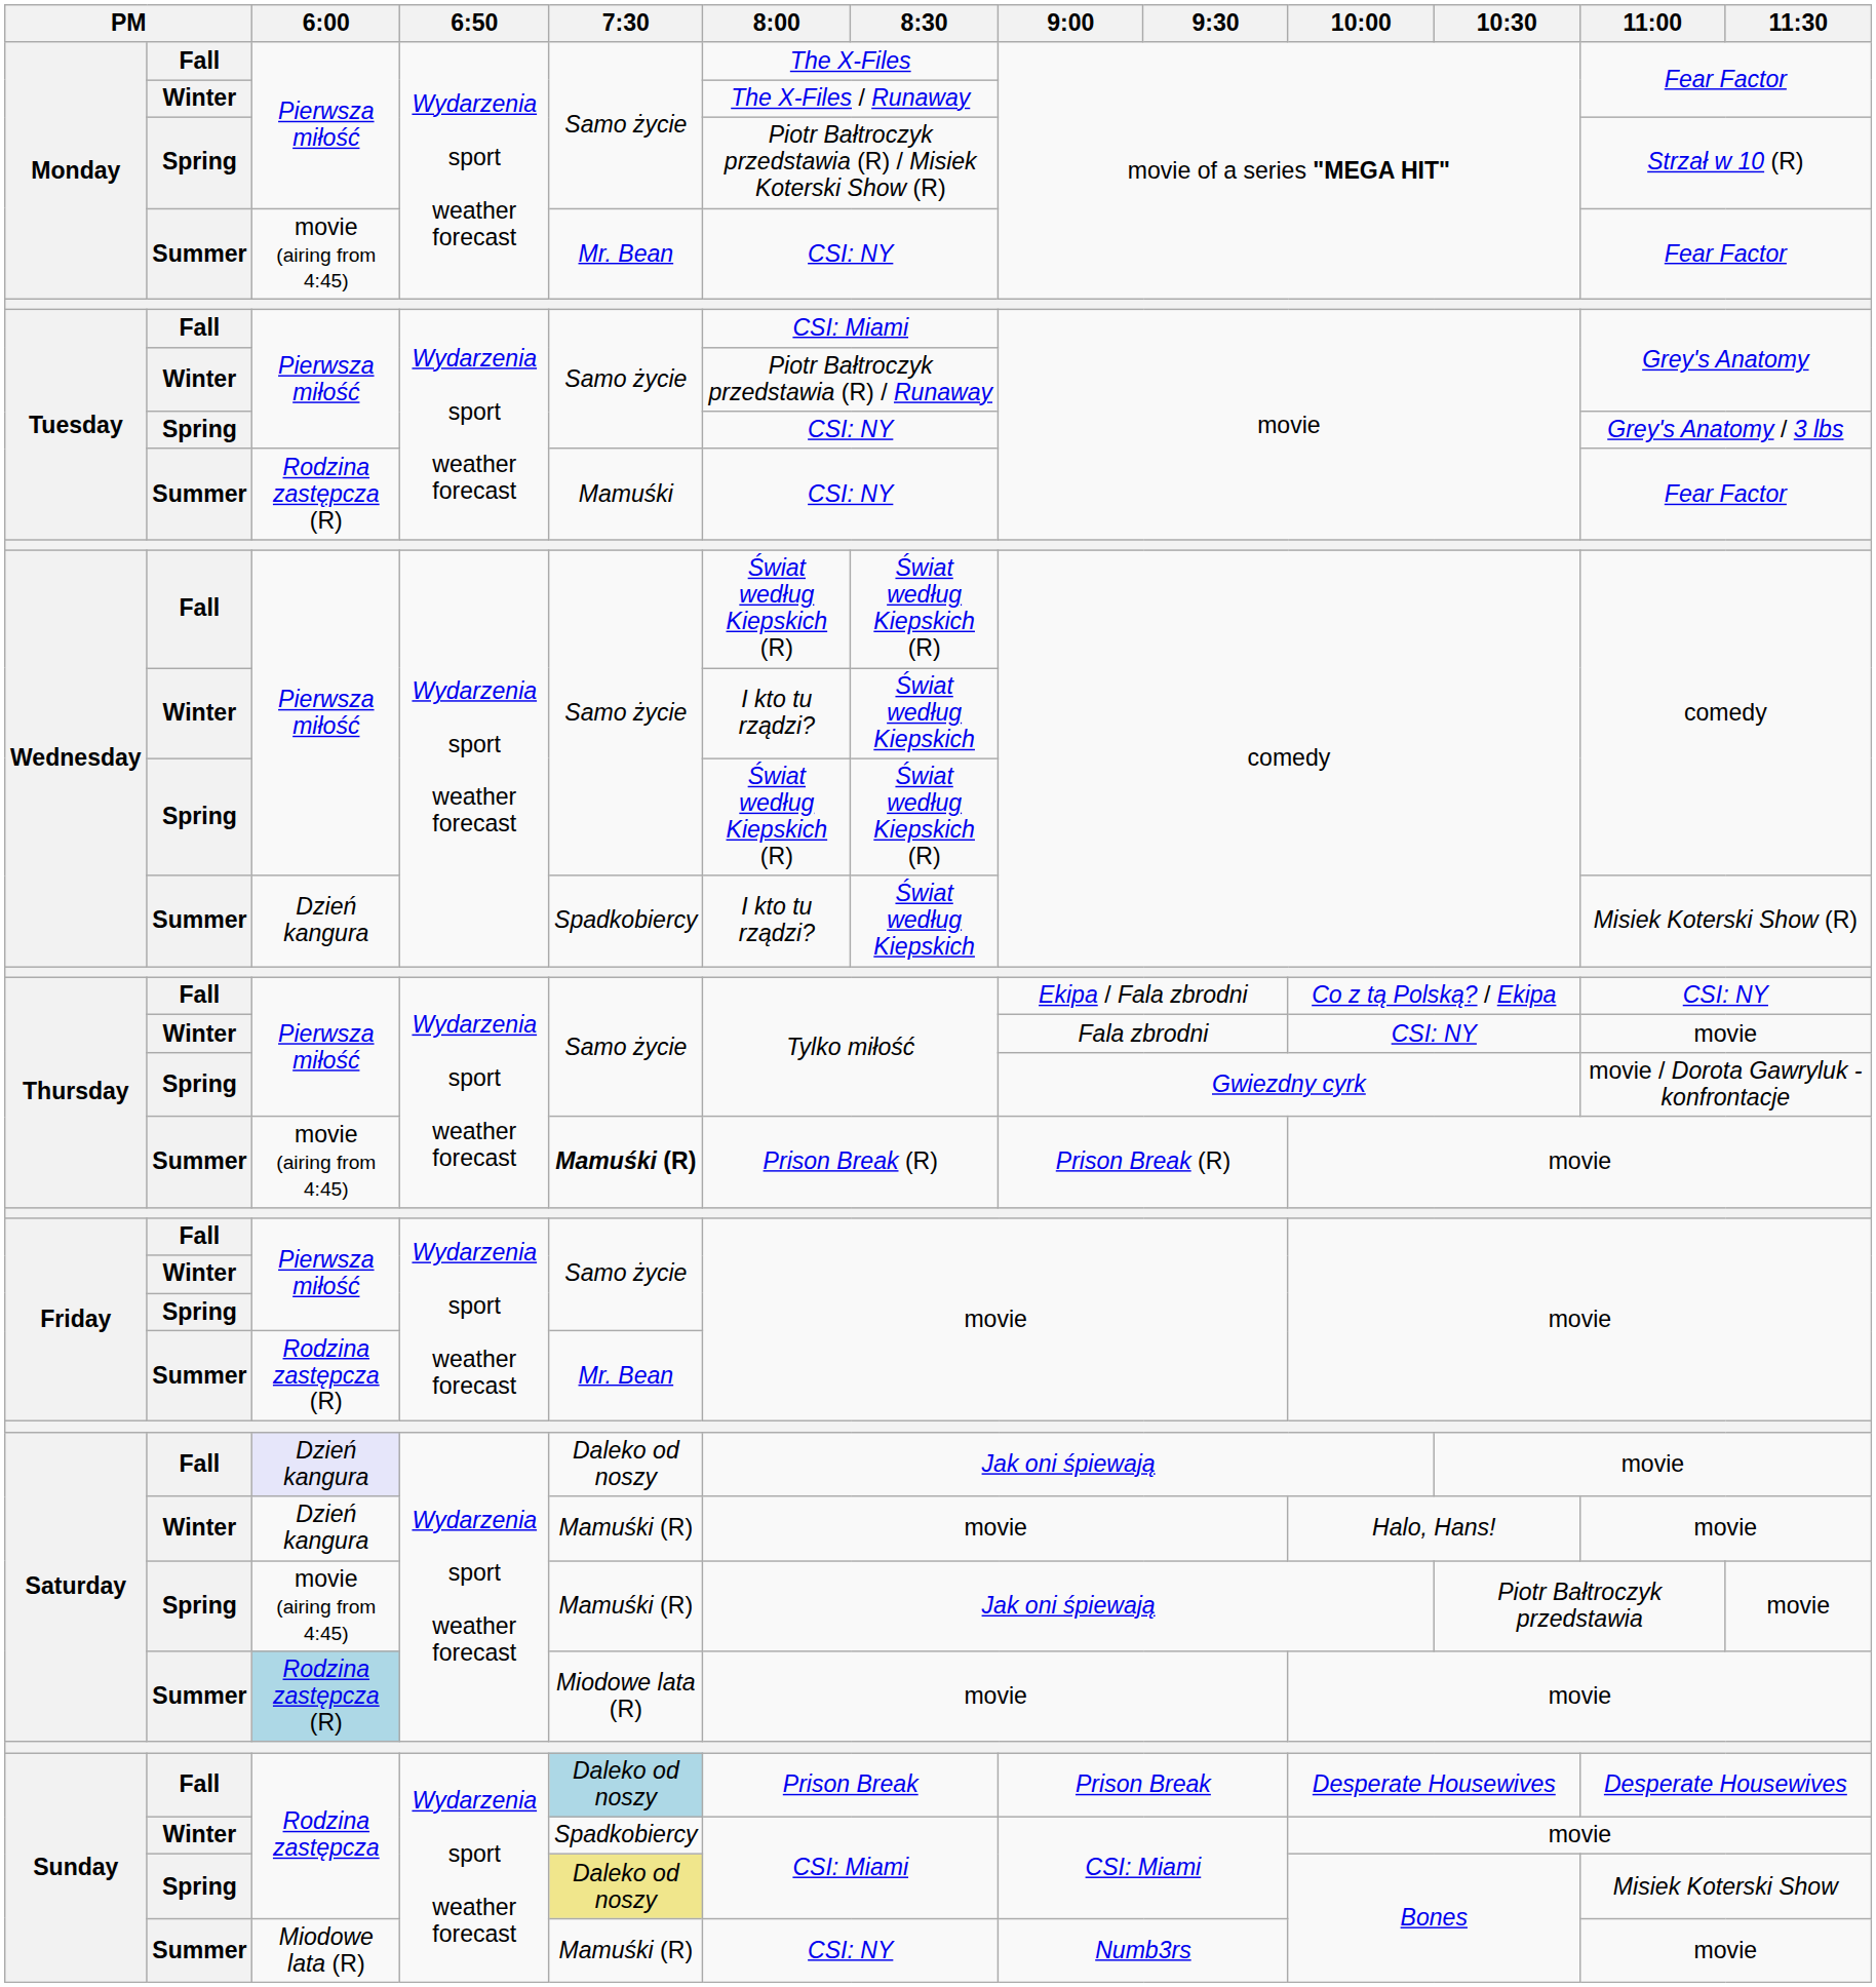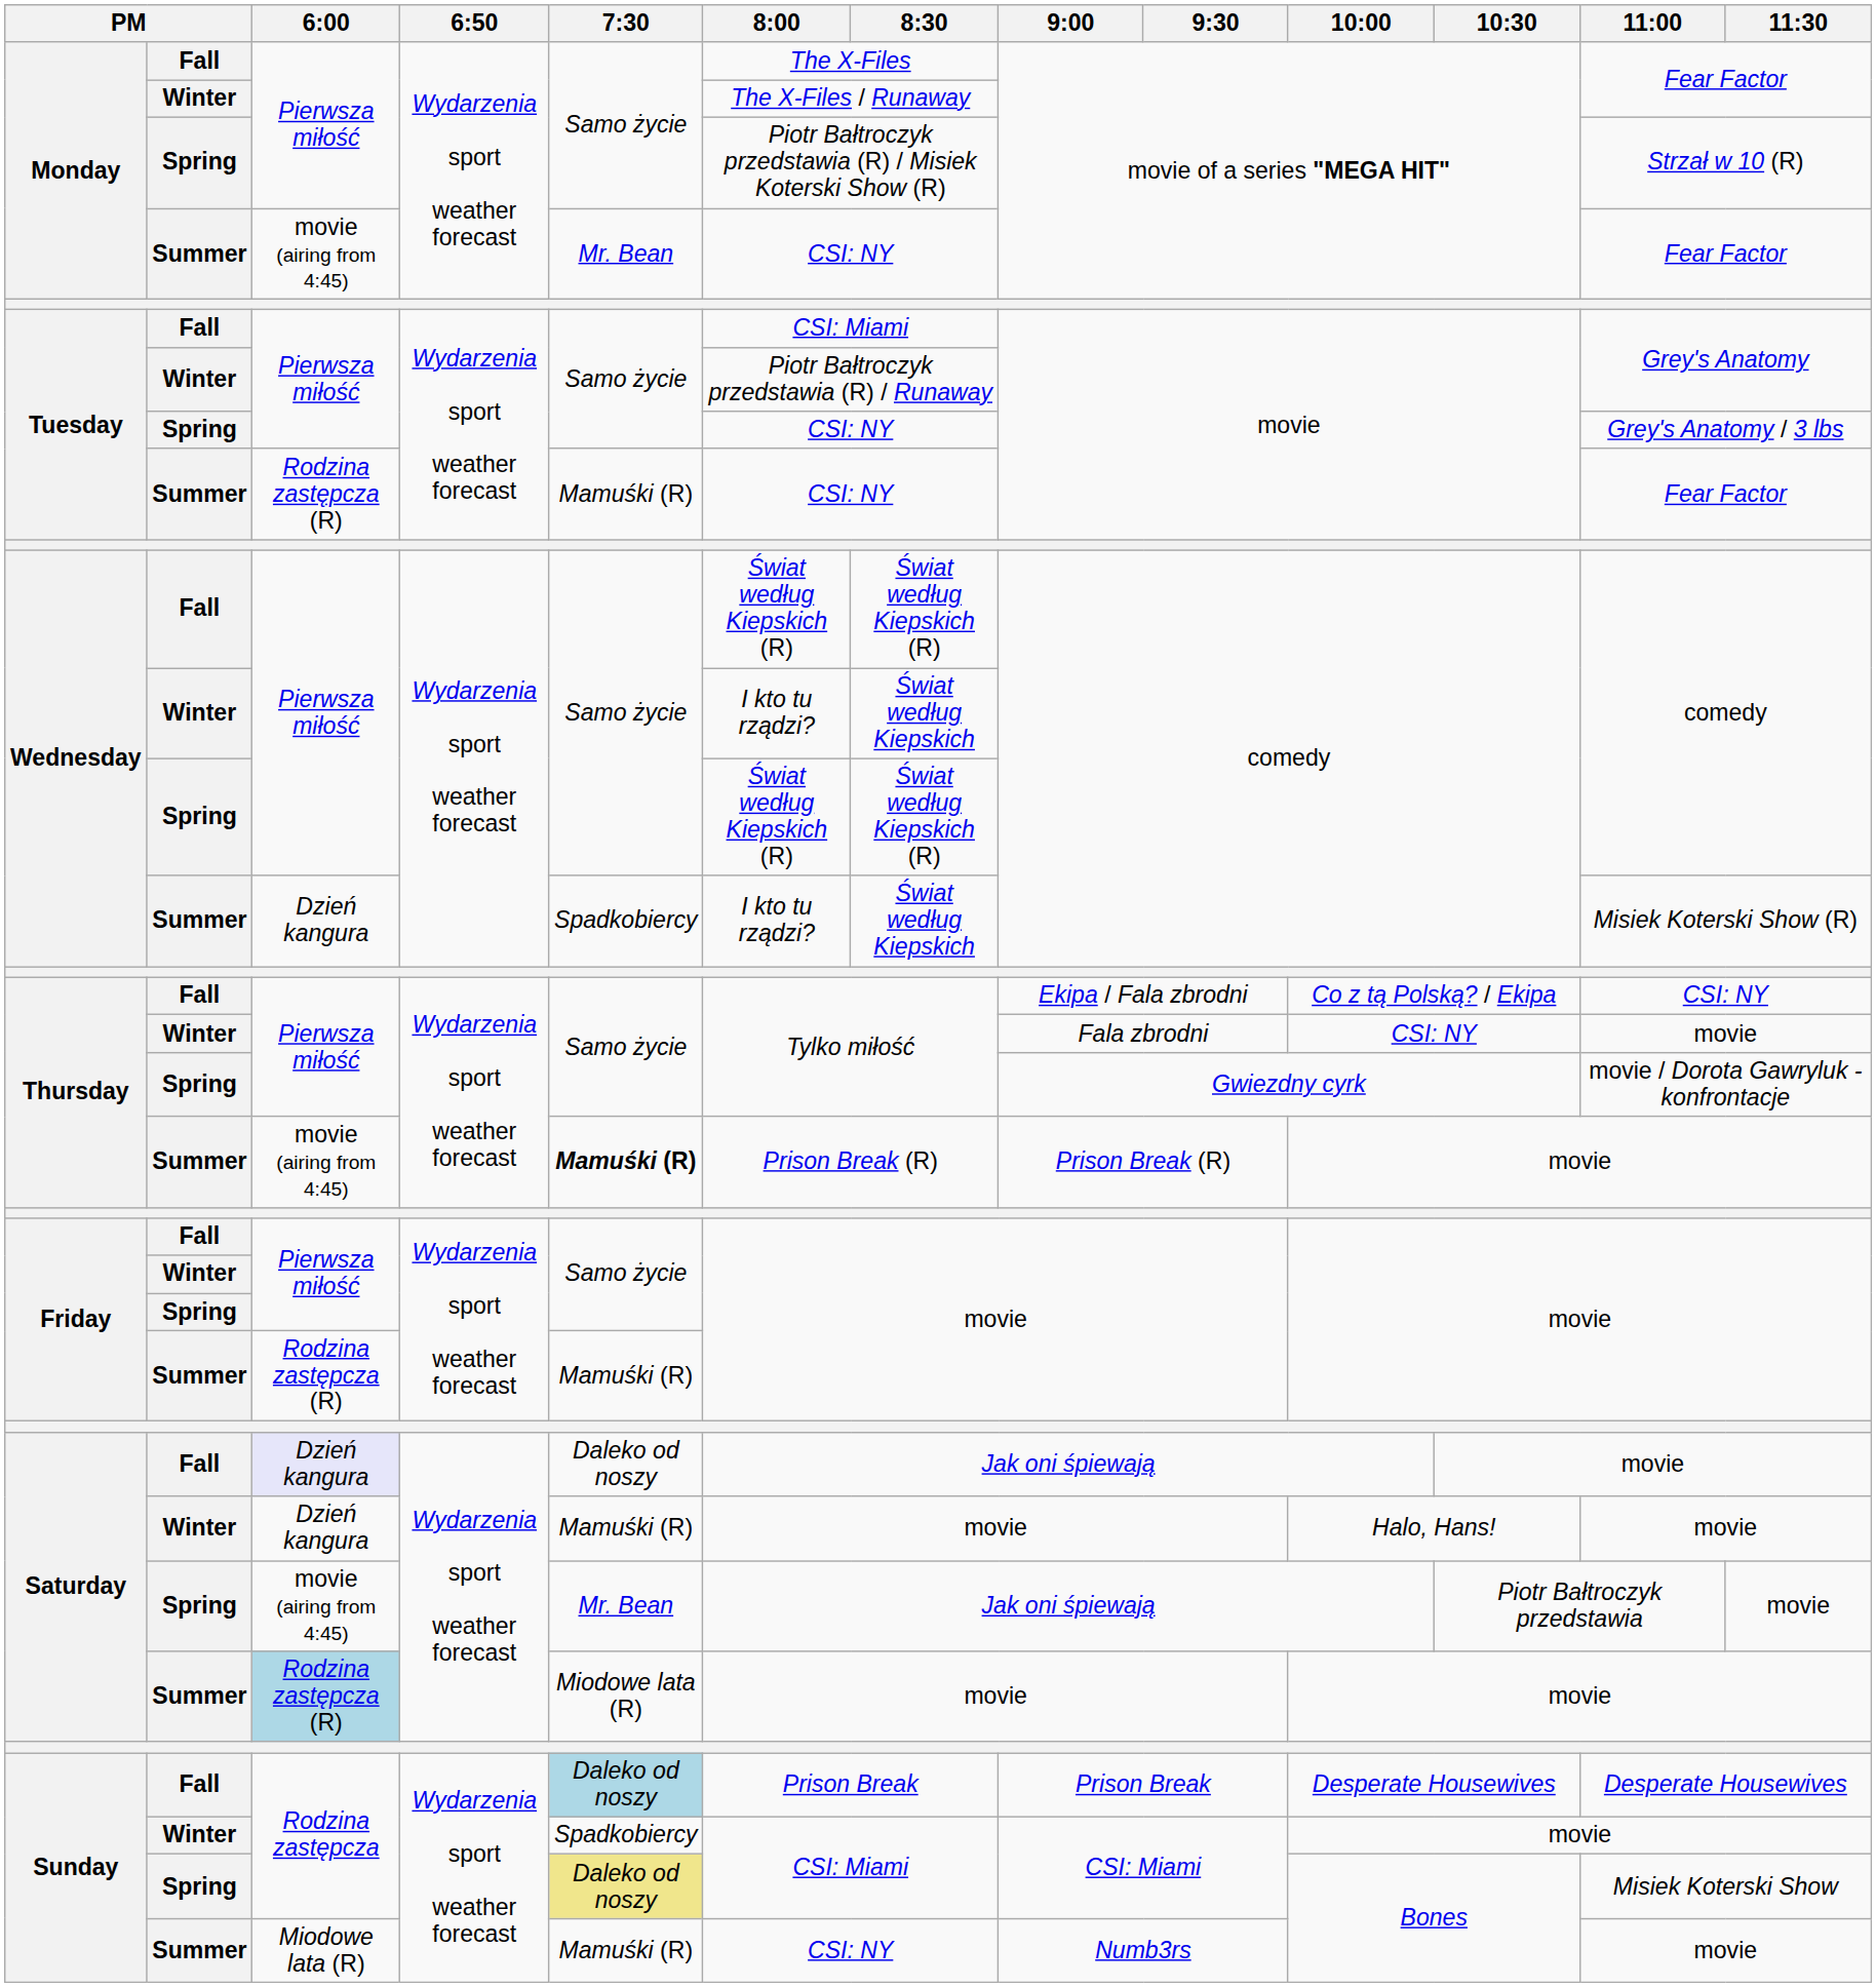Tuesday / Summer | 7:30: Mamuśki -> Mamuśki (R)
Friday / Summer | 7:30: Mr. Bean -> Mamuśki (R)
Saturday / Spring | 7:30: Mamuśki (R) -> Mr. Bean
